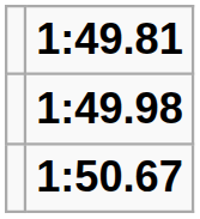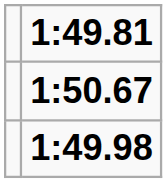rows swapped: 1:49.98 <-> 1:50.67
